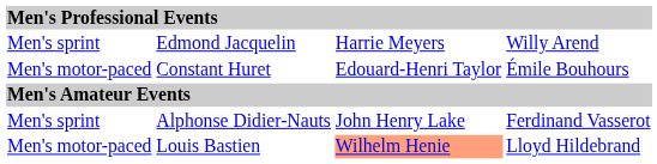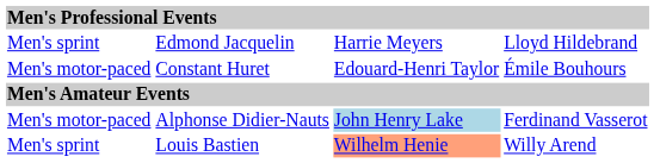Edmond Jacquelin | column 4: Willy Arend -> Lloyd Hildebrand
Alphonse Didier-Nauts | column 1: Men's sprint -> Men's motor-paced
Alphonse Didier-Nauts | column 3: no background -> lightblue background
Louis Bastien | column 1: Men's motor-paced -> Men's sprint
Louis Bastien | column 4: Lloyd Hildebrand -> Willy Arend
